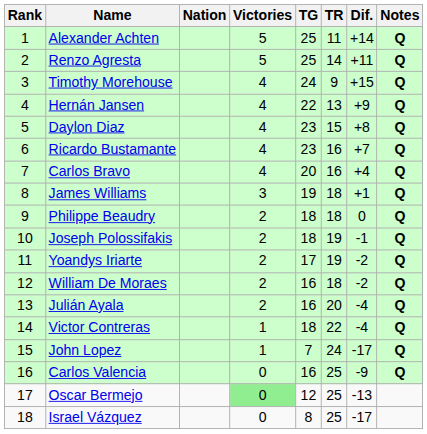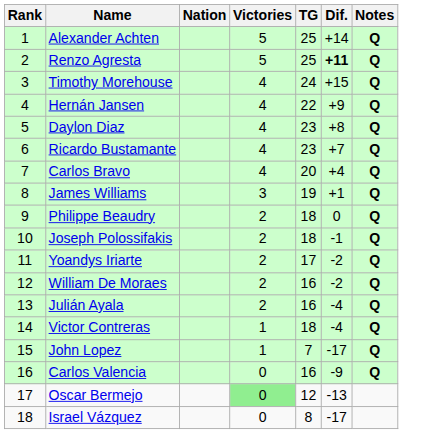- column: TR | 11 | 14 | 9 | 13 | 15 | 16 | 16 | 18 | 18 | 19 | 19 | 18 | 20 | 22 | 24 | 25 | 25 | 25
Renzo Agresta | Dif.: normal -> bold
